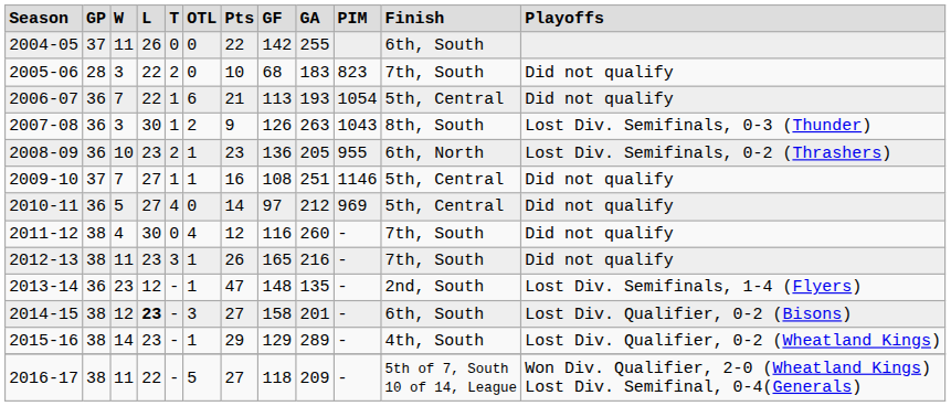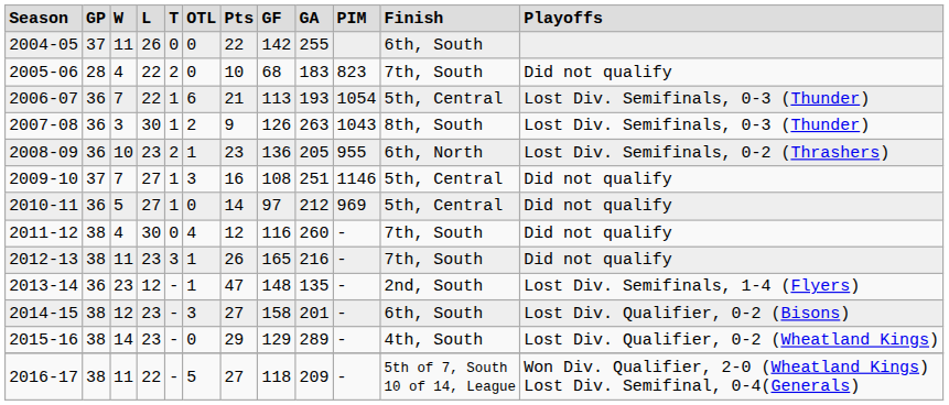2005-06 | column 3: 3 -> 4
2006-07 | column 12: Did not qualify -> Lost Div. Semifinals, 0-3 (Thunder)
2009-10 | column 6: 1 -> 3
2010-11 | column 5: 4 -> 1
2014-15 | column 4: bold -> normal
2015-16 | column 6: 1 -> 0
